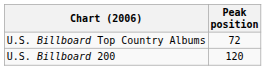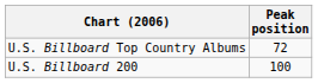U.S. Billboard 200 | Peak position: 120 -> 100
